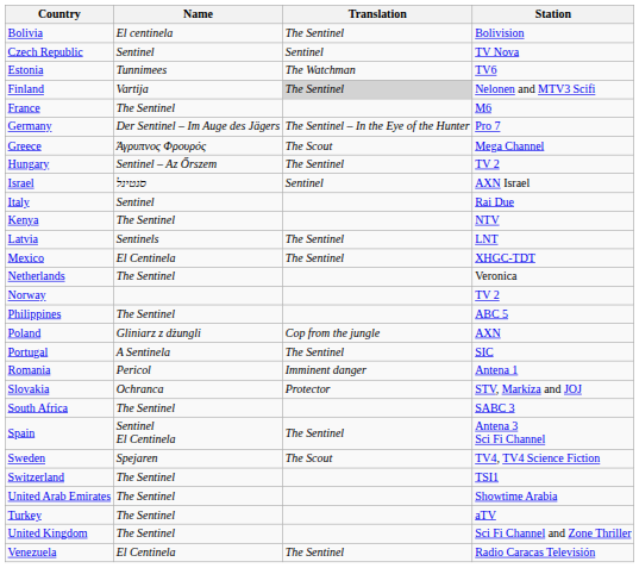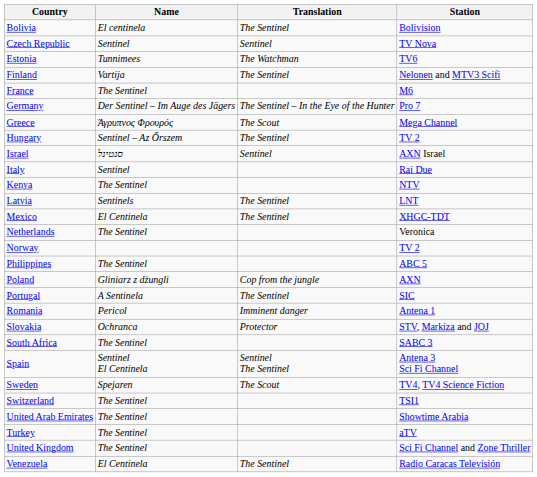Finland | Translation: lightgrey background -> no background
Spain | Translation: The Sentinel -> Sentinel The Sentinel
